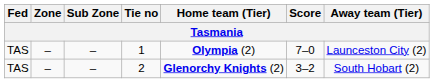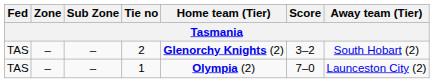rows swapped: 1 <-> 2
